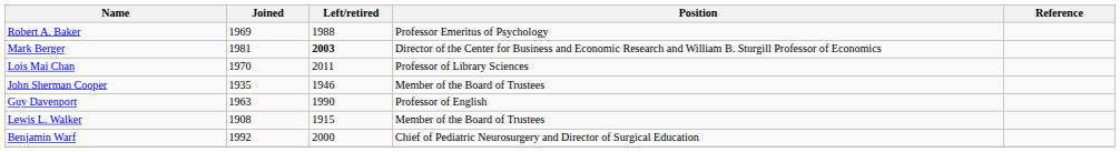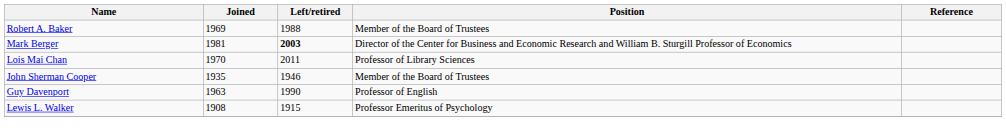Robert A. Baker | Position: Professor Emeritus of Psychology -> Member of the Board of Trustees
Lewis L. Walker | Position: Member of the Board of Trustees -> Professor Emeritus of Psychology
- row: Benjamin Warf | 1992 | 2000 | Chief of Pediatric Neurosurgery and Director of Surgical Education
